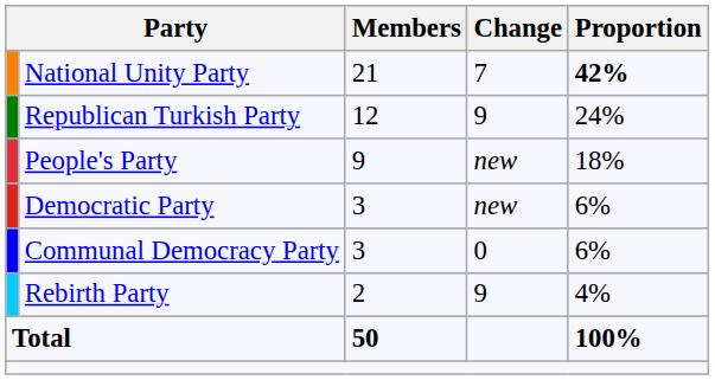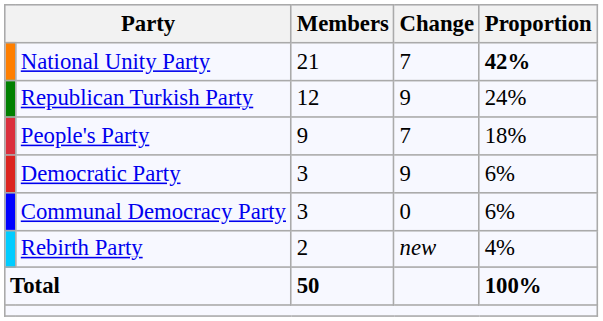People's Party | Change: new -> 7
Democratic Party | Change: new -> 9
Rebirth Party | Change: 9 -> new
